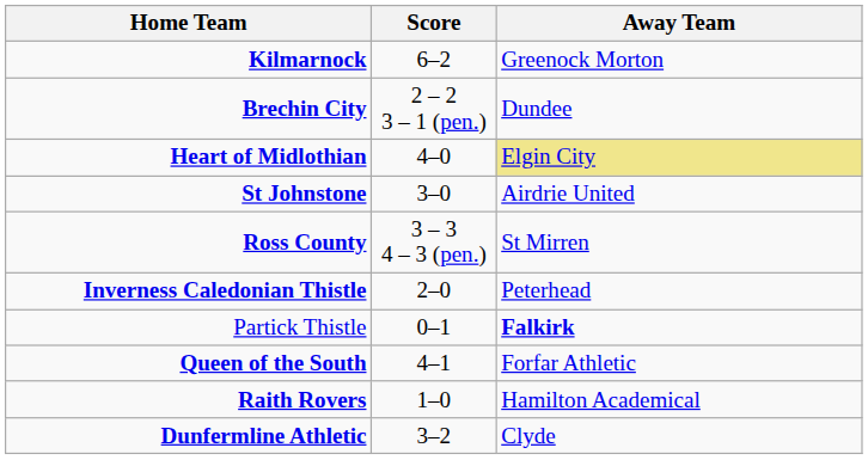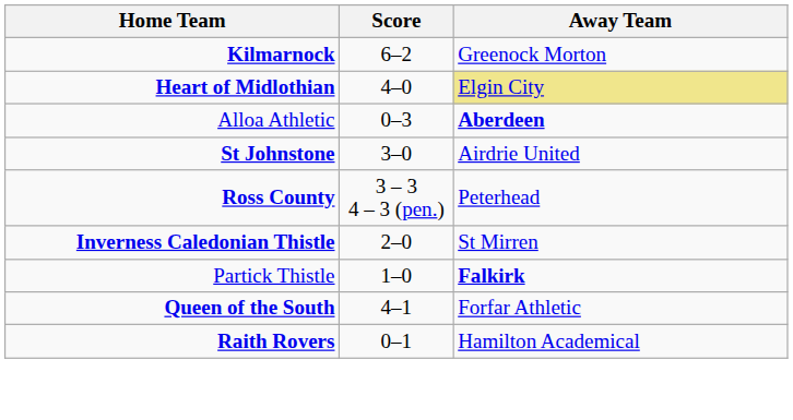- row: Brechin City | 2 – 2 3 – 1 (pen.) | Dundee
+ row: Alloa Athletic | 0–3 | Aberdeen
Ross County | Away Team: St Mirren -> Peterhead
Inverness Caledonian Thistle | Away Team: Peterhead -> St Mirren
Partick Thistle | Score: 0–1 -> 1–0
Raith Rovers | Score: 1–0 -> 0–1
- row: Dunfermline Athletic | 3–2 | Clyde
